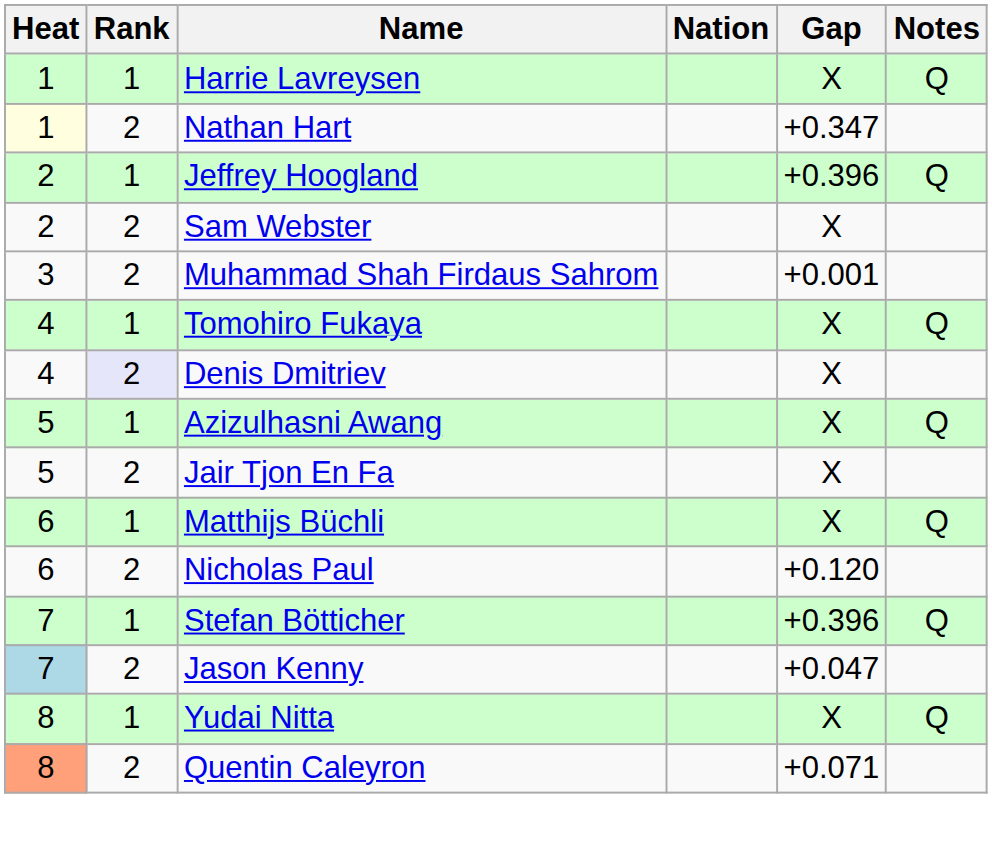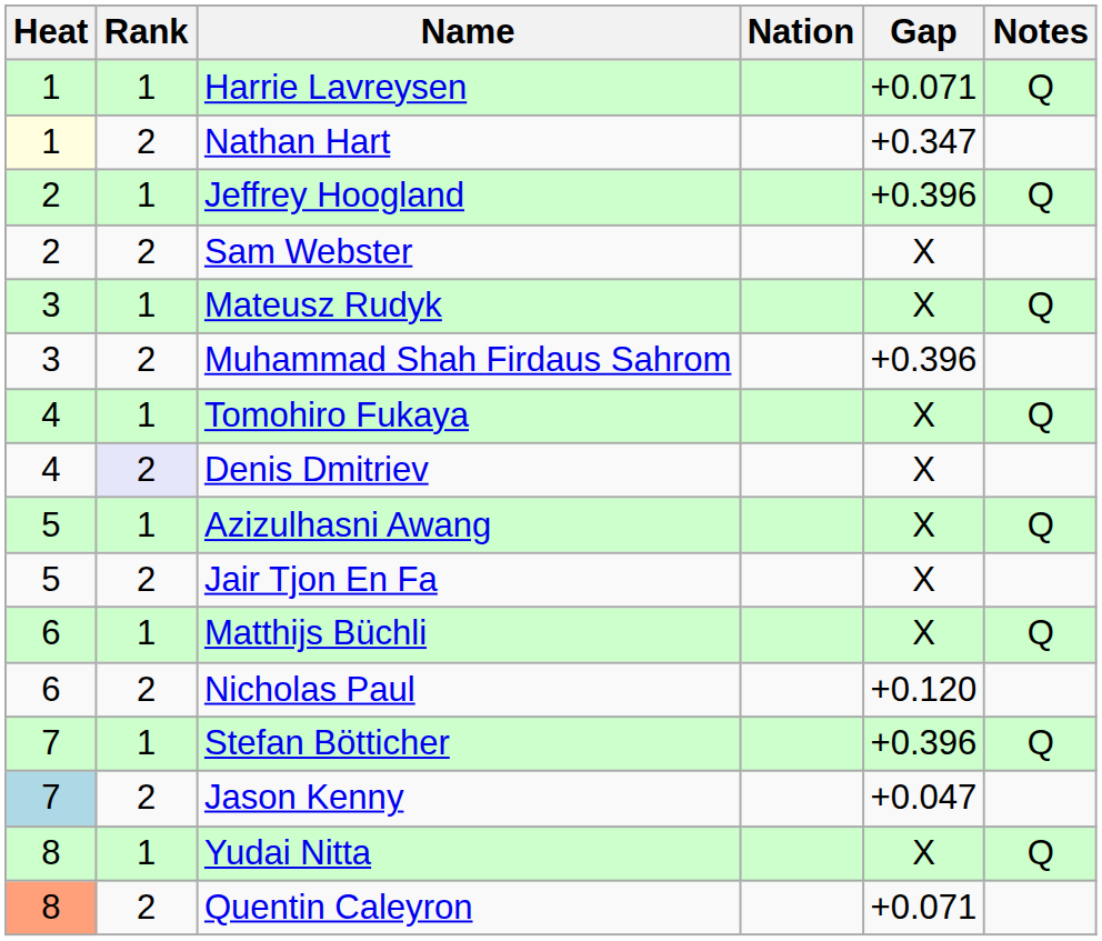Harrie Lavreysen | Gap: X -> +0.071
+ row: 3 | 1 | Mateusz Rudyk | X | Q
Muhammad Shah Firdaus Sahrom | Gap: +0.001 -> +0.396
